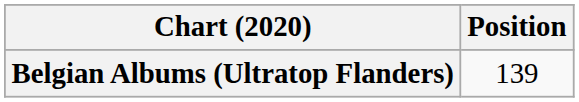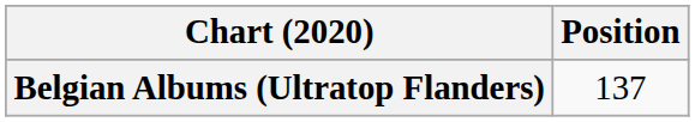Belgian Albums (Ultratop Flanders) | Position: 139 -> 137
